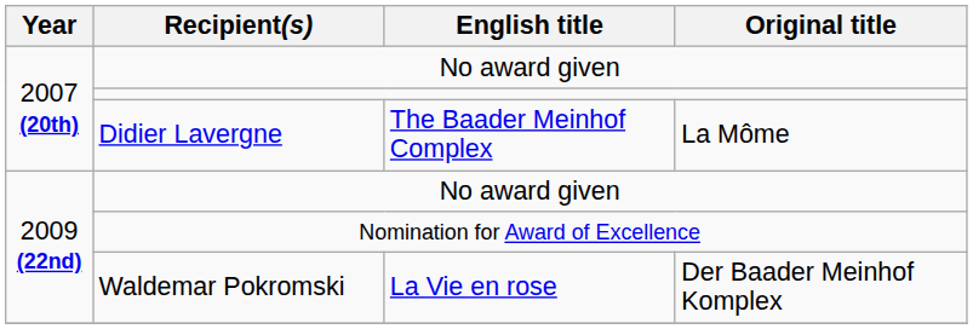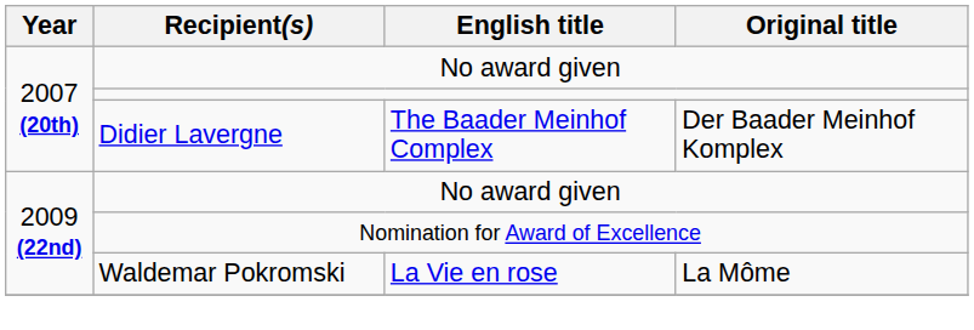Didier Lavergne | Original title: La Môme -> Der Baader Meinhof Komplex
Waldemar Pokromski | Original title: Der Baader Meinhof Komplex -> La Môme
